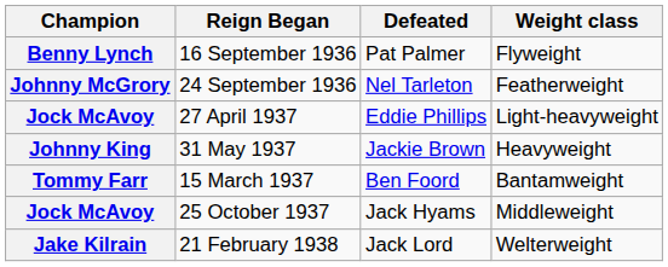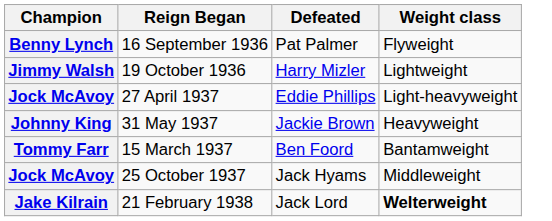- row: Johnny McGrory | 24 September 1936 | Nel Tarleton | Featherweight
+ row: Jimmy Walsh | 19 October 1936 | Harry Mizler | Lightweight
21 February 1938 | Weight class: normal -> bold
